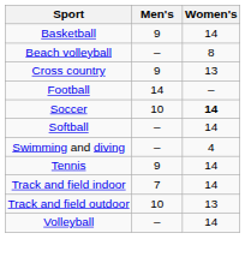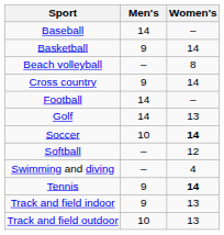+ row: Baseball | 14 | –
Cross country | Women's: 13 -> 14
+ row: Golf | 14 | 13
Softball | Women's: 14 -> 12
Tennis | Women's: normal -> bold
Track and field indoor | Men's: 7 -> 9
Track and field indoor | Women's: 14 -> 13
- row: Volleyball | – | 14
